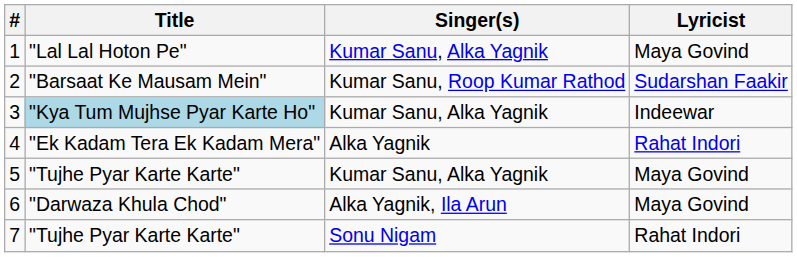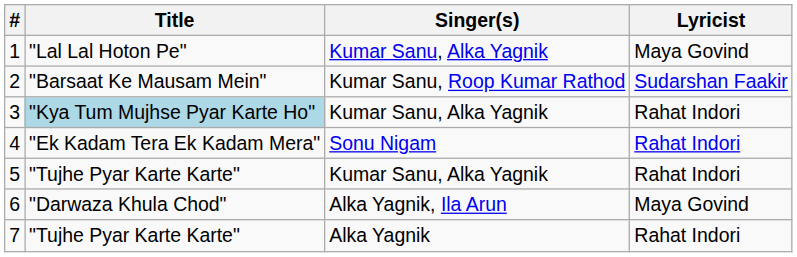3 | Lyricist: Indeewar -> Rahat Indori
4 | Singer(s): Alka Yagnik -> Sonu Nigam
5 | Lyricist: Maya Govind -> Rahat Indori
7 | Singer(s): Sonu Nigam -> Alka Yagnik
